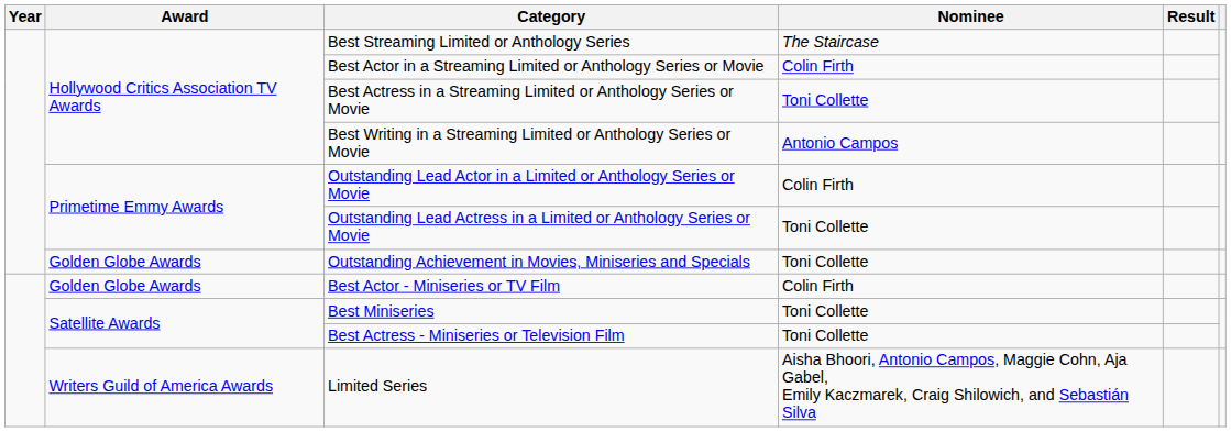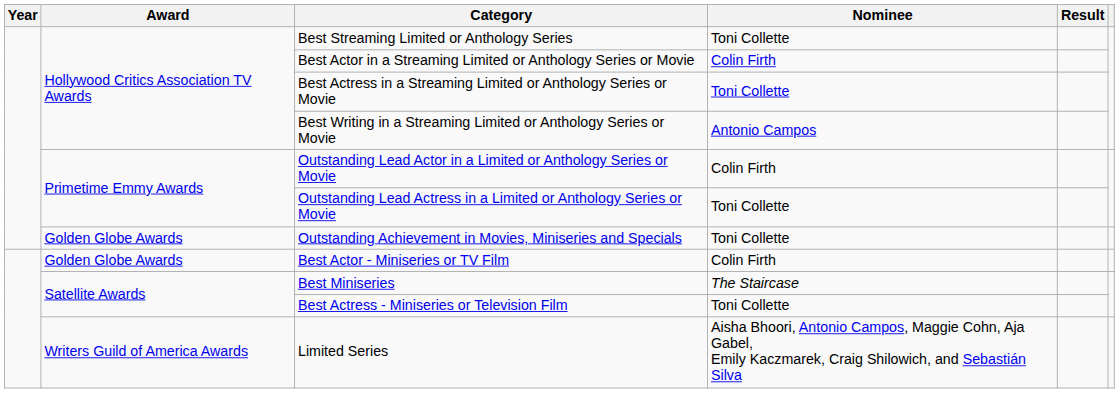Best Streaming Limited or Anthology Series | Nominee: The Staircase -> Toni Collette
Best Miniseries | Nominee: Toni Collette -> The Staircase
